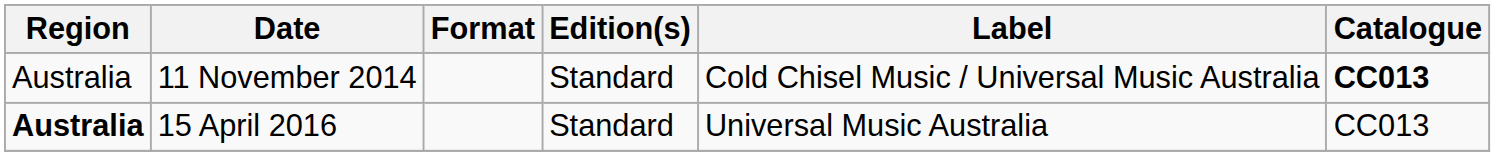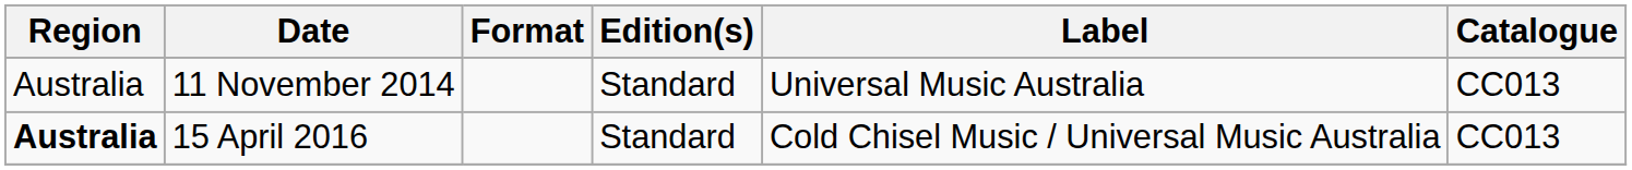11 November 2014 | Label: Cold Chisel Music / Universal Music Australia -> Universal Music Australia
11 November 2014 | Catalogue: bold -> normal
15 April 2016 | Label: Universal Music Australia -> Cold Chisel Music / Universal Music Australia
